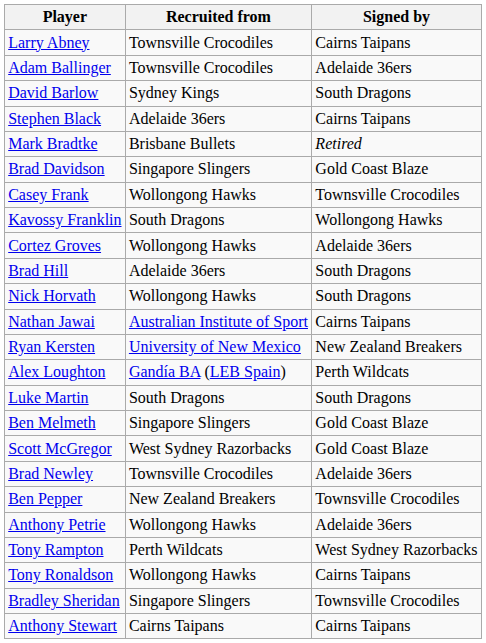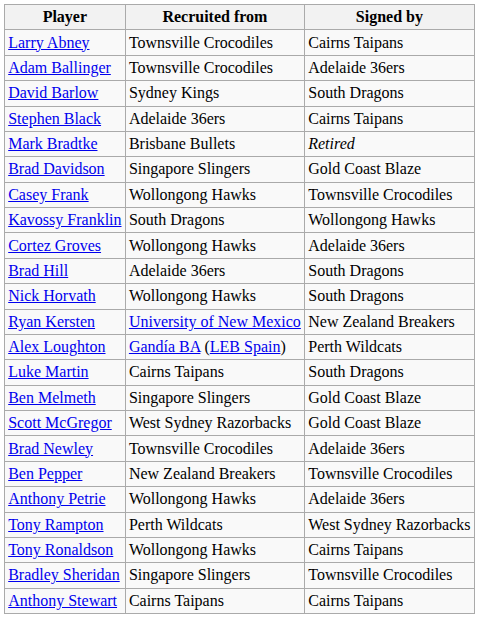- row: Nathan Jawai | Australian Institute of Sport | Cairns Taipans
Luke Martin | Recruited from: South Dragons -> Cairns Taipans
